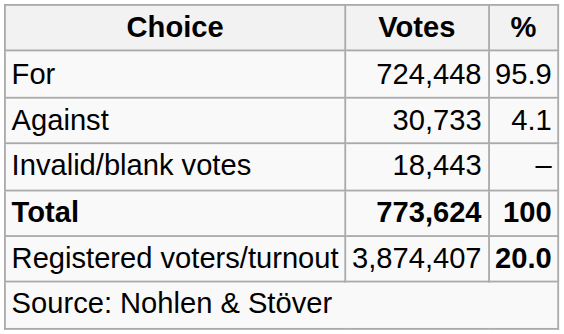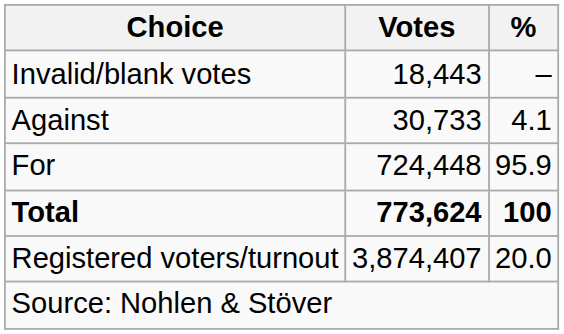rows swapped: For <-> Invalid/blank votes
Registered voters/turnout | %: bold -> normal
